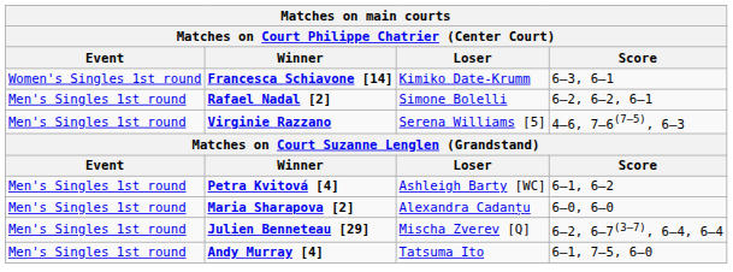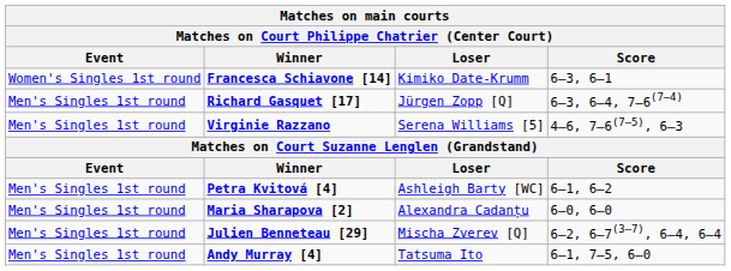+ row: Men's Singles 1st round | Richard Gasquet [17] | Jürgen Zopp [Q] | 6–3, 6–4, 7–6(7–4)
- row: Men's Singles 1st round | Rafael Nadal [2] | Simone Bolelli | 6–2, 6–2, 6–1
